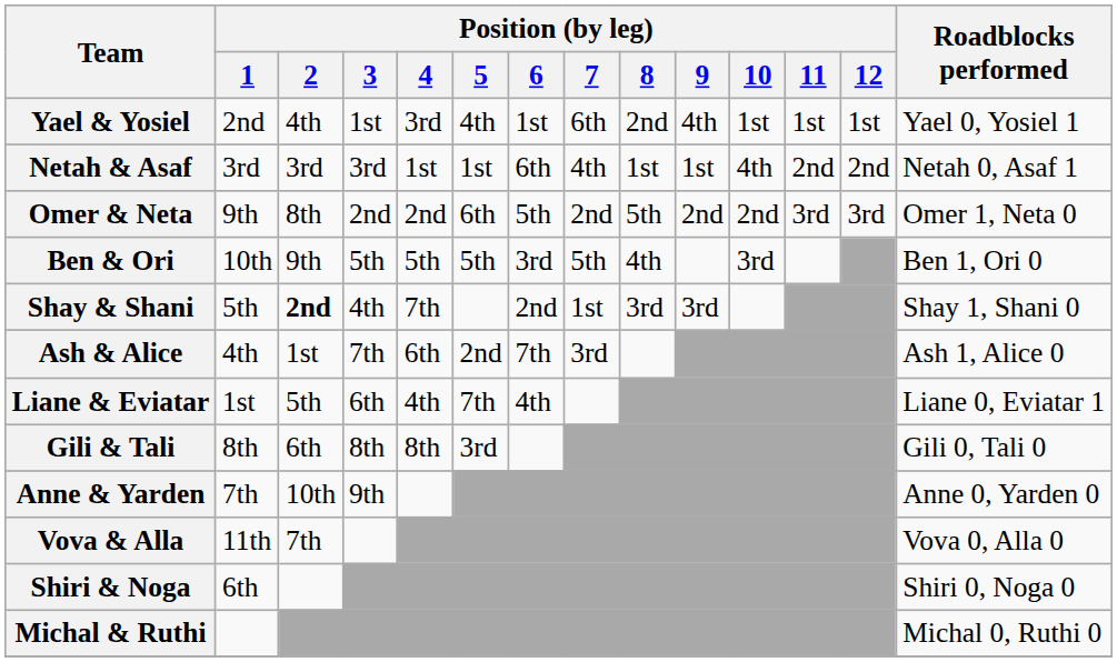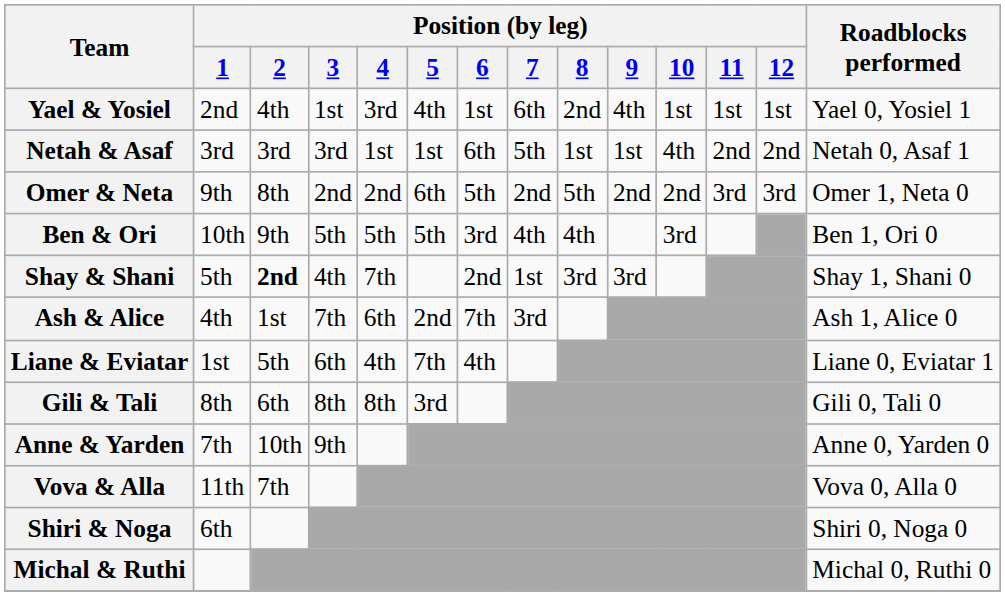Netah & Asaf | Position (by leg) / 7: 4th -> 5th
Ben & Ori | Position (by leg) / 7: 5th -> 4th
